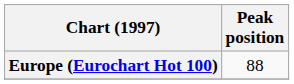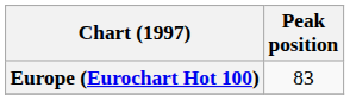Europe (Eurochart Hot 100) | Peak position: 88 -> 83
